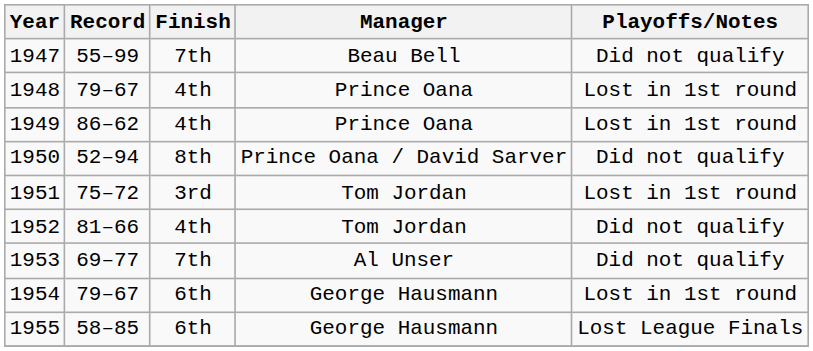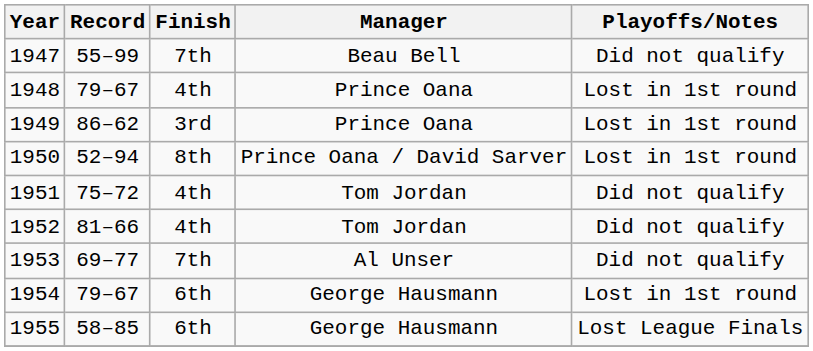1949 | Finish: 4th -> 3rd
1950 | Playoffs/Notes: Did not qualify -> Lost in 1st round
1951 | Finish: 3rd -> 4th
1951 | Playoffs/Notes: Lost in 1st round -> Did not qualify
